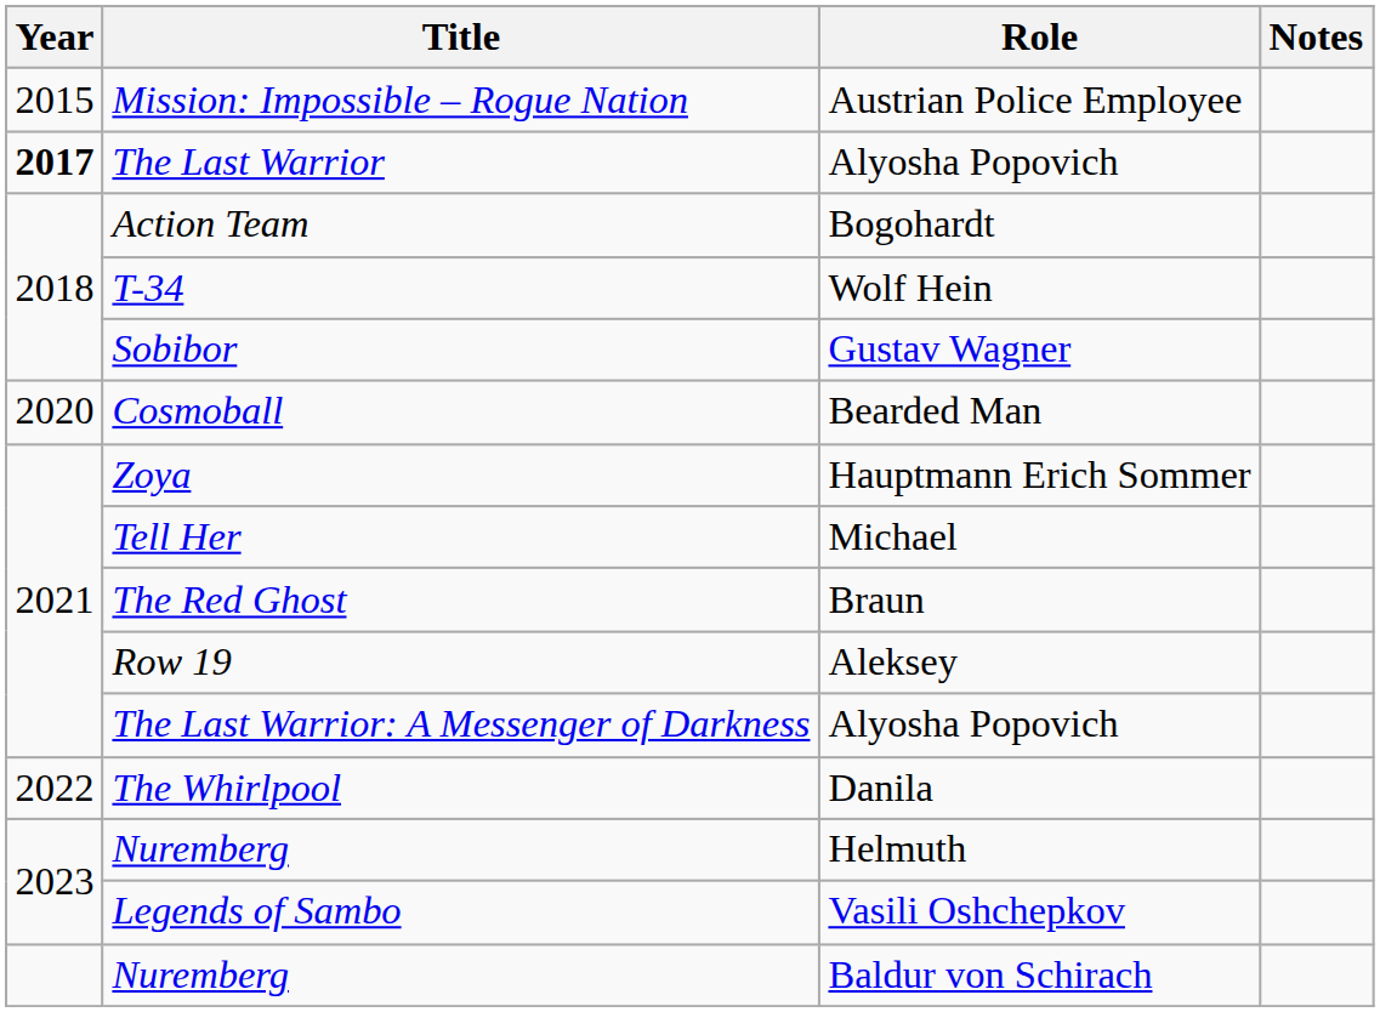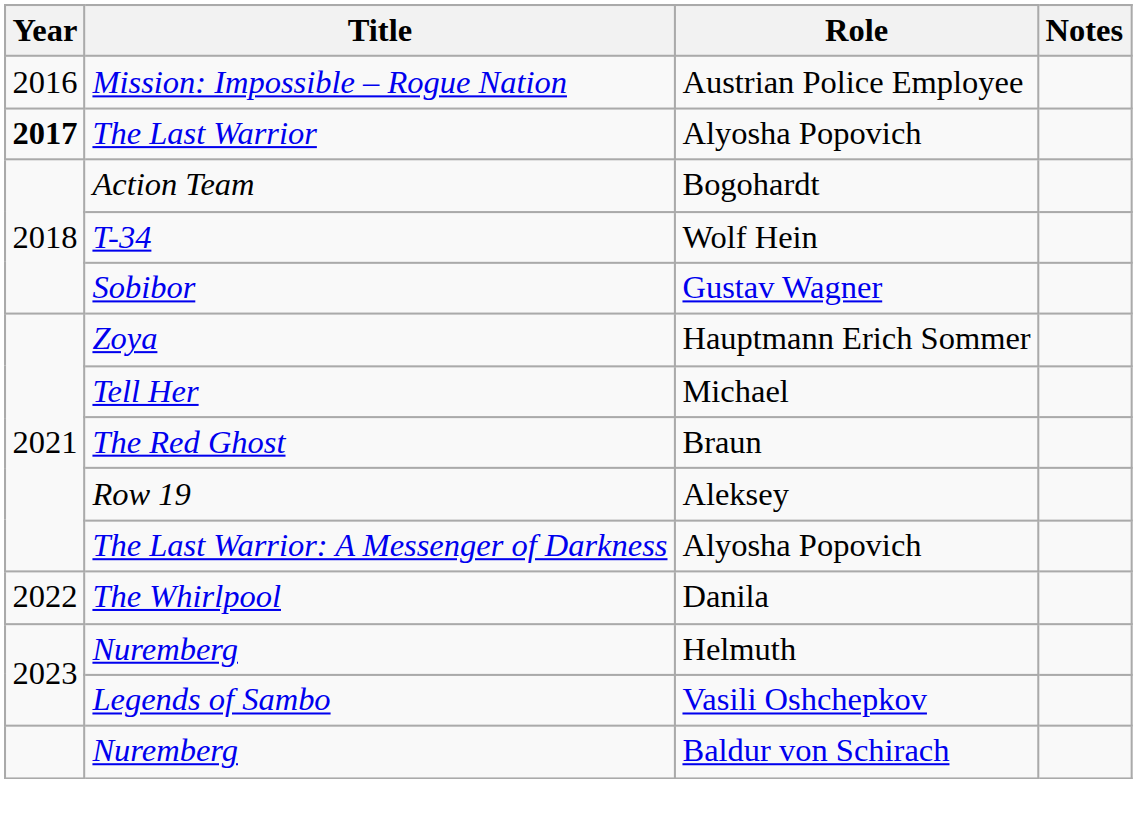Mission: Impossible – Rogue Nation | Year: 2015 -> 2016
- row: 2020 | Cosmoball | Bearded Man
